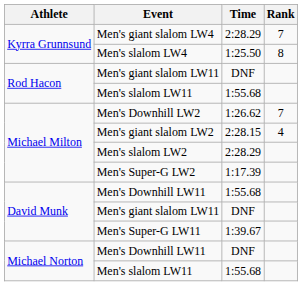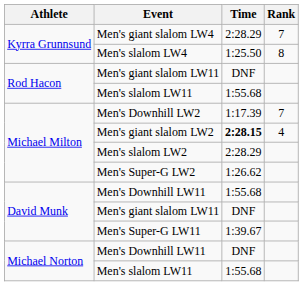Men's Downhill LW2 | Time: 1:26.62 -> 1:17.39
Men's giant slalom LW2 | Time: normal -> bold
Men's Super-G LW2 | Time: 1:17.39 -> 1:26.62
